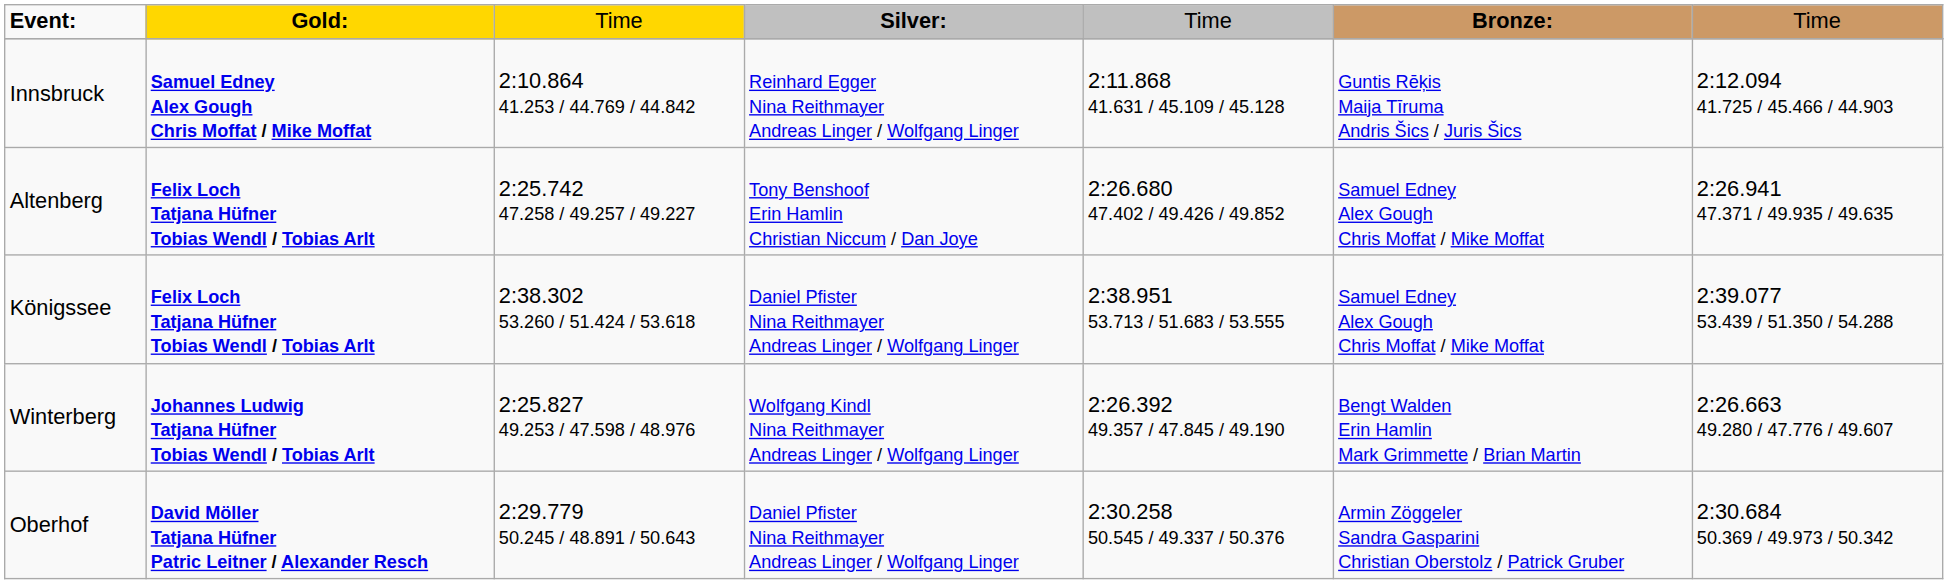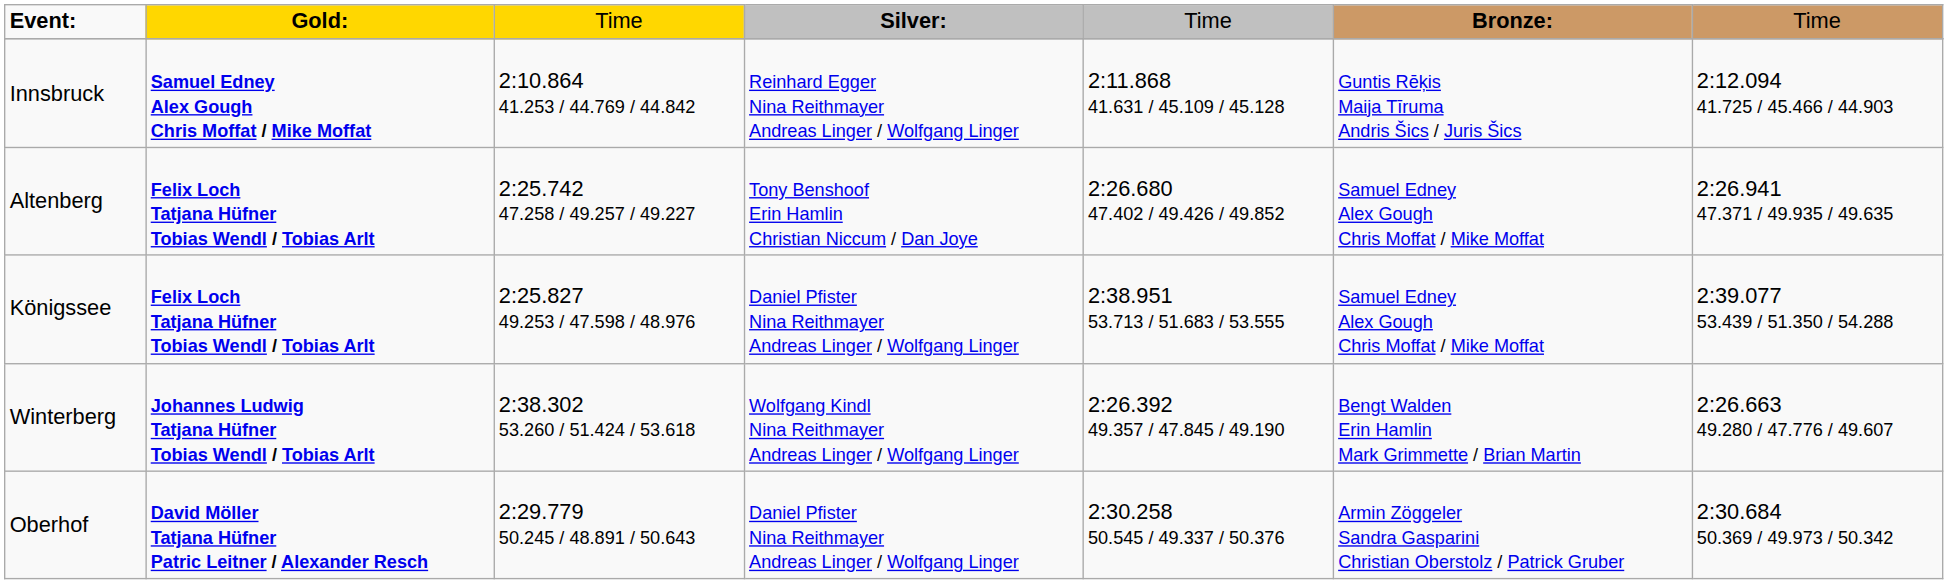Königssee | column 3: 2:38.302 53.260 / 51.424 / 53.618 -> 2:25.827 49.253 / 47.598 / 48.976
Winterberg | column 3: 2:25.827 49.253 / 47.598 / 48.976 -> 2:38.302 53.260 / 51.424 / 53.618
